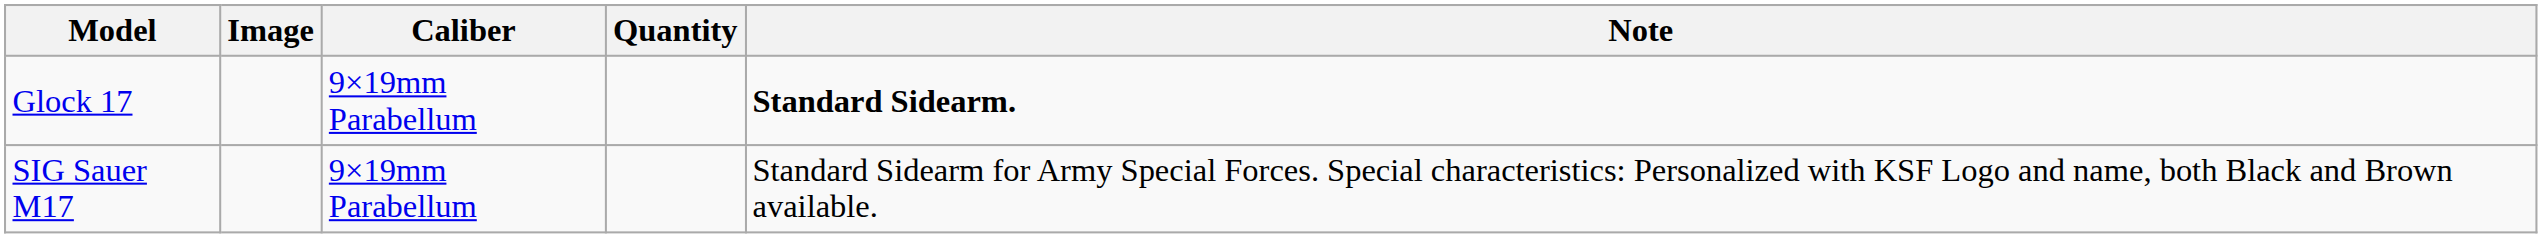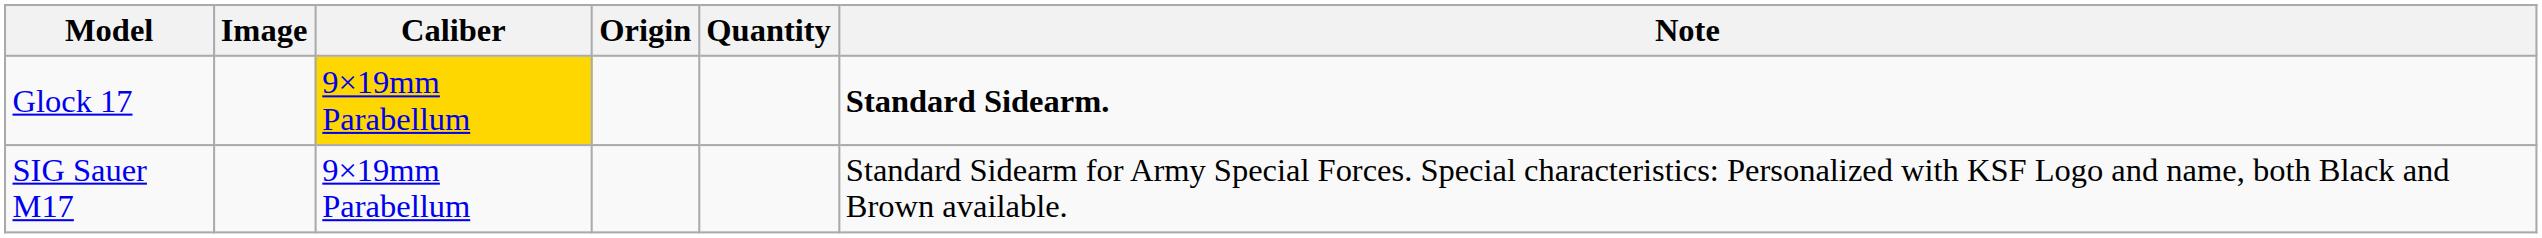+ column: Origin
Glock 17 | Caliber: no background -> gold background
